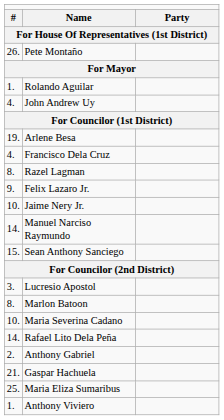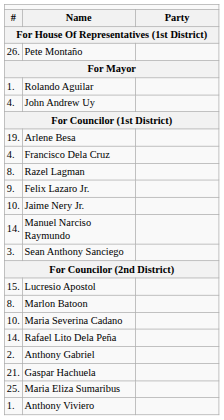Sean Anthony Sanciego | column 1: 15. -> 3.
Lucresio Apostol | column 1: 3. -> 15.
